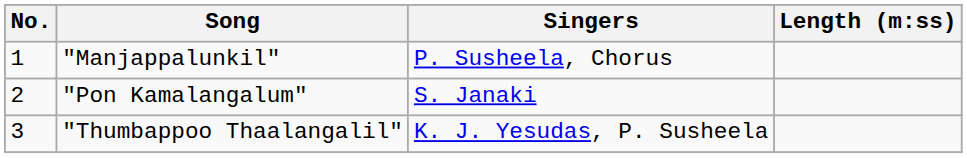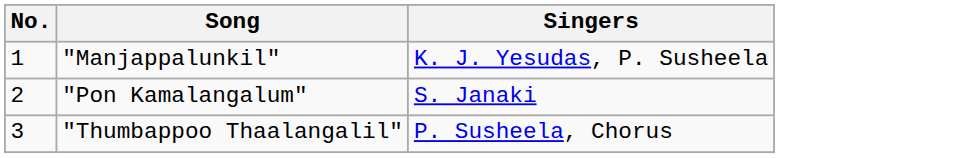- column: Length (m:ss)
"Manjappalunkil" | Singers: P. Susheela, Chorus -> K. J. Yesudas, P. Susheela
"Thumbappoo Thaalangalil" | Singers: K. J. Yesudas, P. Susheela -> P. Susheela, Chorus
